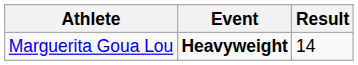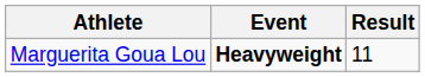Marguerita Goua Lou | Result: 14 -> 11
